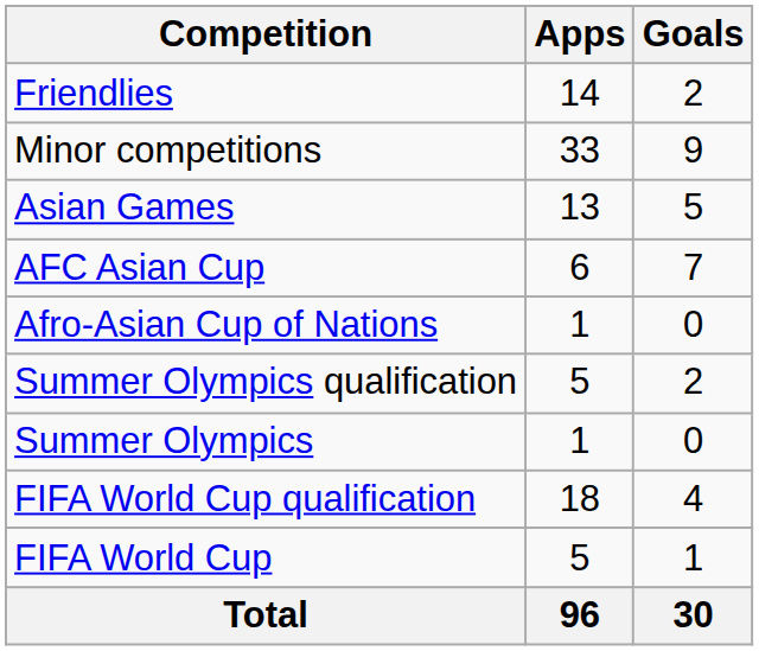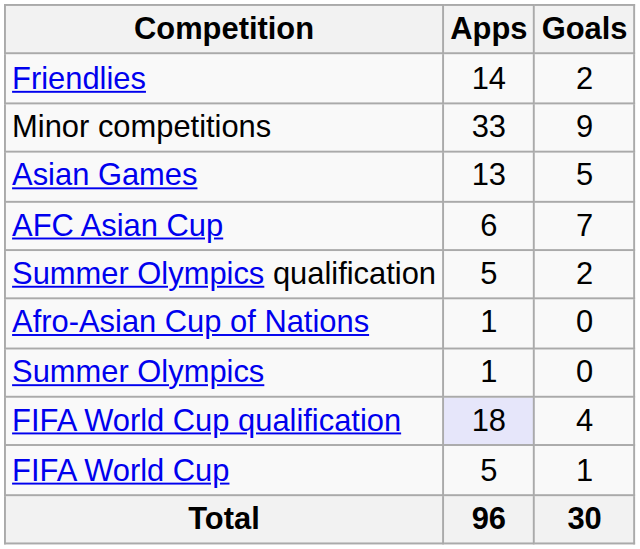rows swapped: Afro-Asian Cup of Nations <-> Summer Olympics qualification
FIFA World Cup qualification | Apps: no background -> lavender background
